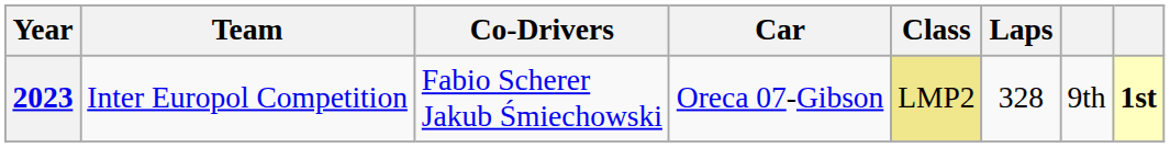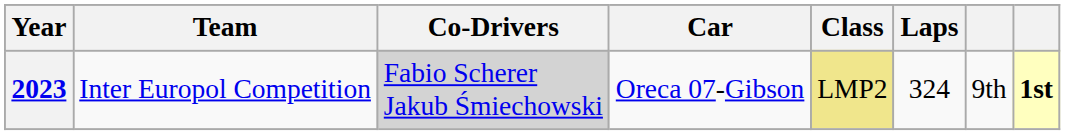2023 | Co-Drivers: no background -> lightgrey background
2023 | Laps: 328 -> 324
